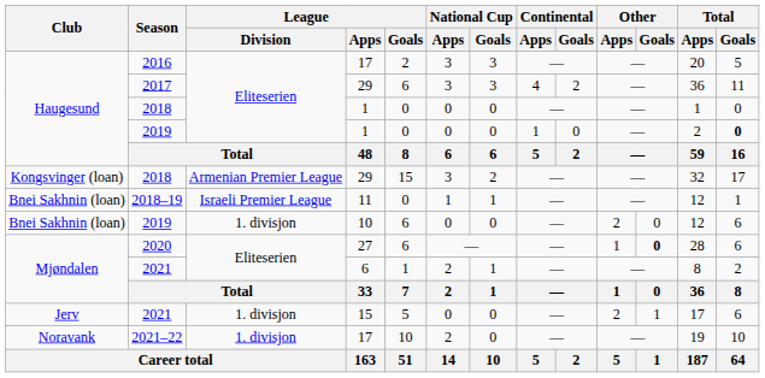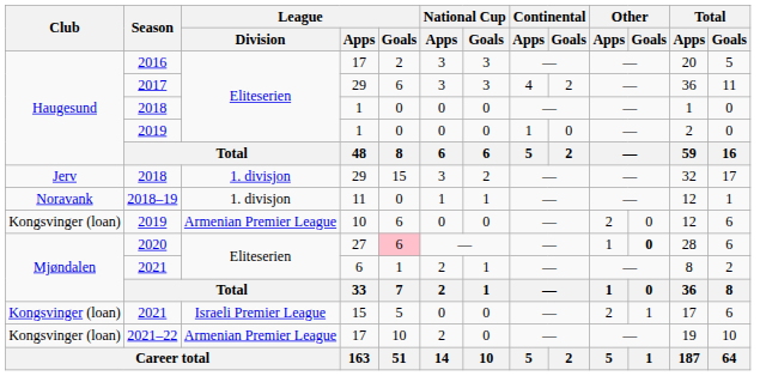2019 / 1 | Total / Goals: bold -> normal
2018 / 29 | Club: Kongsvinger (loan) -> Jerv
2018 / 29 | League / Division: Armenian Premier League -> 1. divisjon
2018–19 | Club: Bnei Sakhnin (loan) -> Noravank
2018–19 | League / Division: Israeli Premier League -> 1. divisjon
2019 / 10 | Club: Bnei Sakhnin (loan) -> Kongsvinger (loan)
2019 / 10 | League / Division: 1. divisjon -> Armenian Premier League
2020 | League / Goals: no background -> pink background
2021 / 15 | Club: Jerv -> Kongsvinger (loan)
2021 / 15 | League / Division: 1. divisjon -> Israeli Premier League
2021–22 | Club: Noravank -> Kongsvinger (loan)
2021–22 | League / Division: 1. divisjon -> Armenian Premier League
